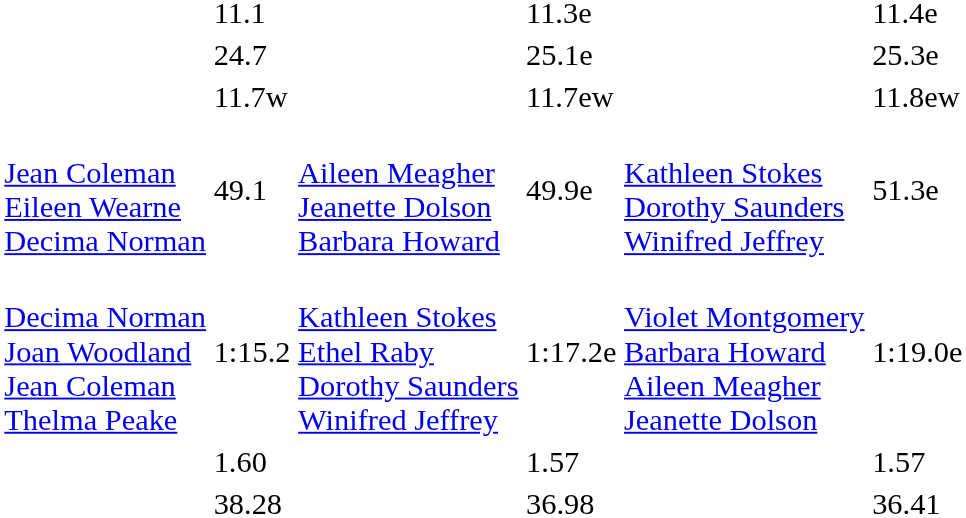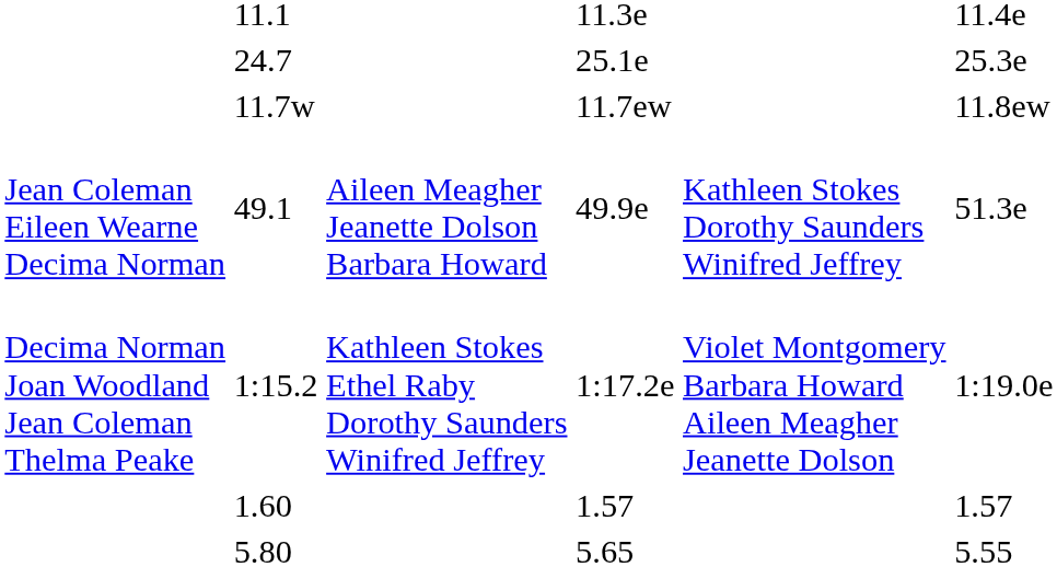+ row: 5.80 | 5.65 | 5.55
- row: 38.28 | 36.98 | 36.41
